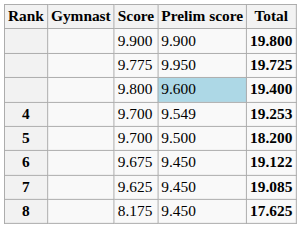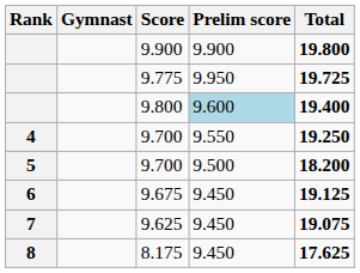4 / 9.700 | Prelim score: 9.549 -> 9.550
4 / 9.700 | Total: 19.253 -> 19.250
9.675 | Total: 19.122 -> 19.125
9.625 | Total: 19.085 -> 19.075
